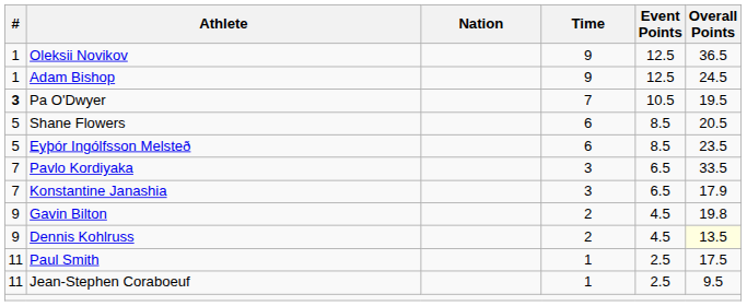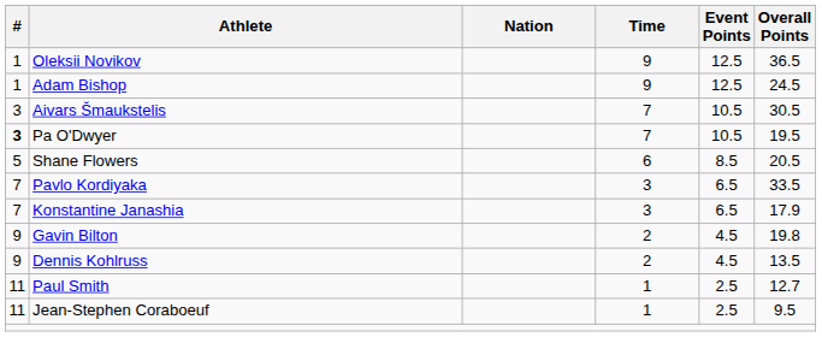+ row: 3 | Aivars Šmaukstelis | 7 | 10.5 | 30.5
- row: 5 | Eyþór Ingólfsson Melsteð | 6 | 8.5 | 23.5
Dennis Kohlruss | Overall Points: lightyellow background -> no background
Paul Smith | Overall Points: 17.5 -> 12.7
